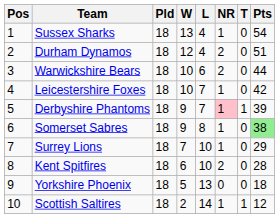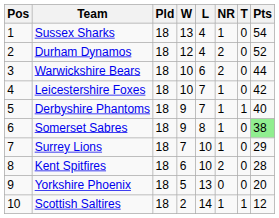Durham Dynamos | Pts: 51 -> 52
Derbyshire Phantoms | NR: pink background -> no background
Derbyshire Phantoms | Pts: 39 -> 40
Yorkshire Phoenix | Pts: 18 -> 20
